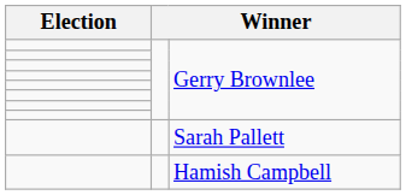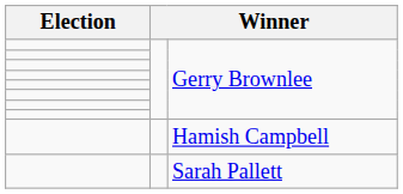rows swapped: Sarah Pallett <-> Hamish Campbell
